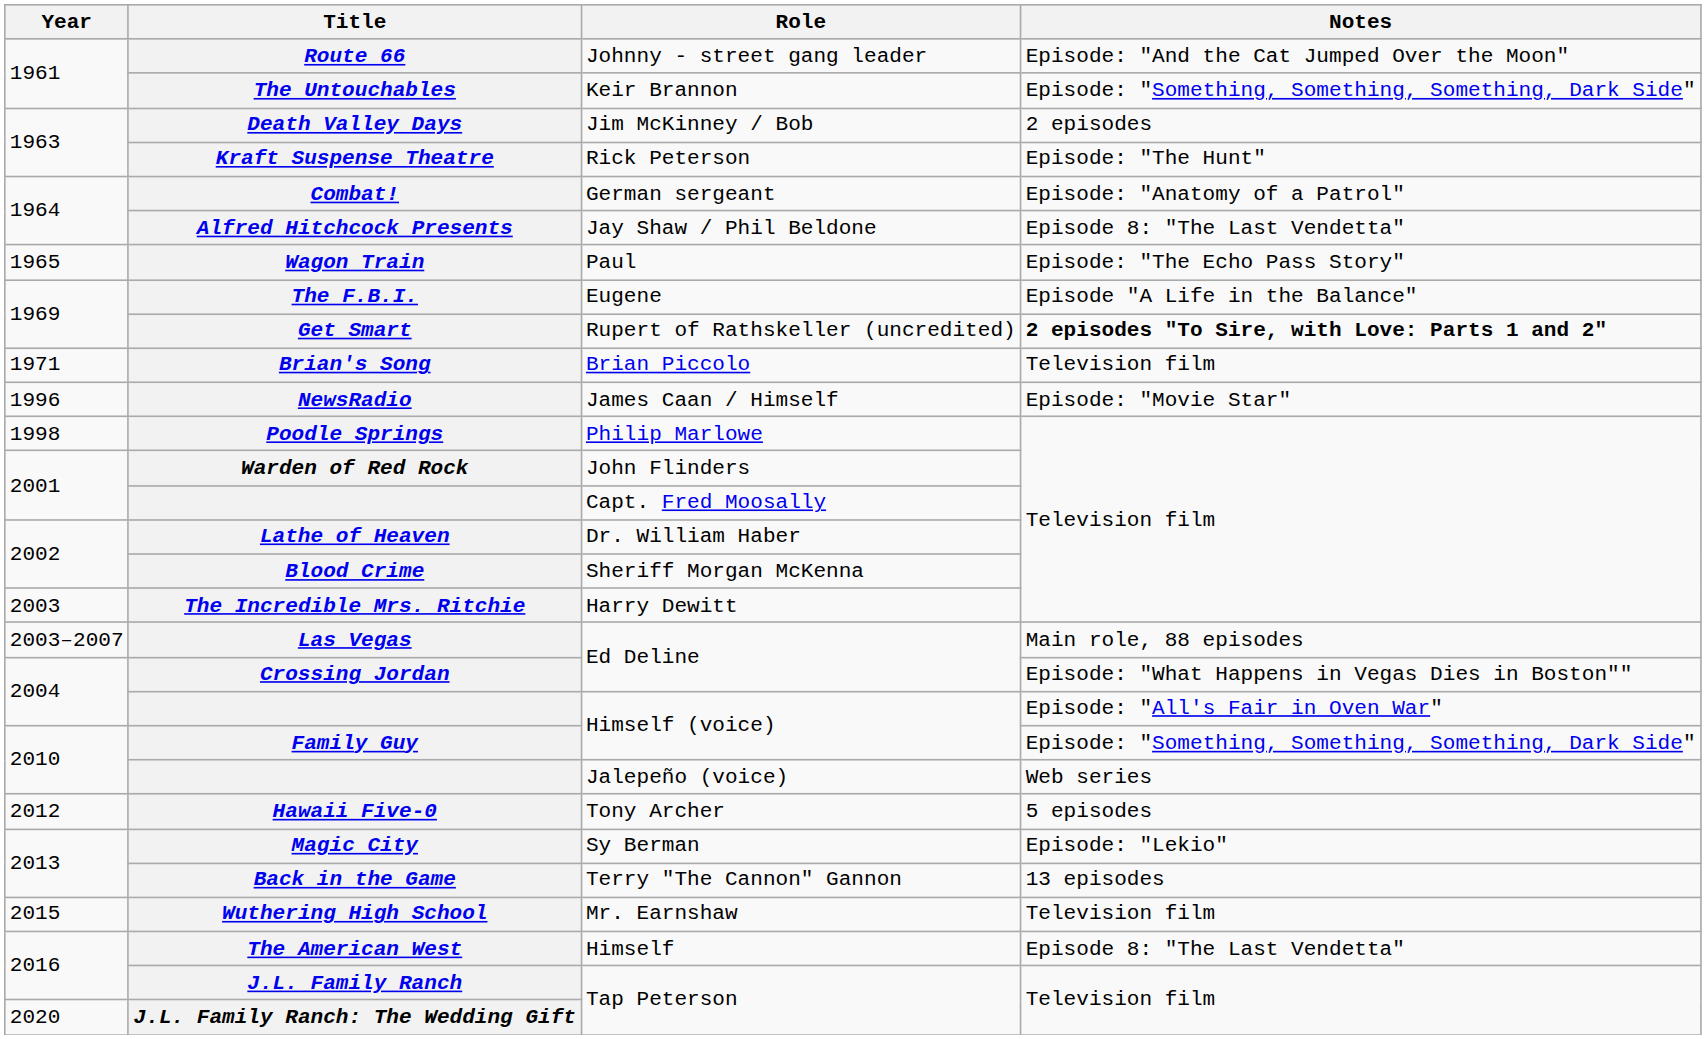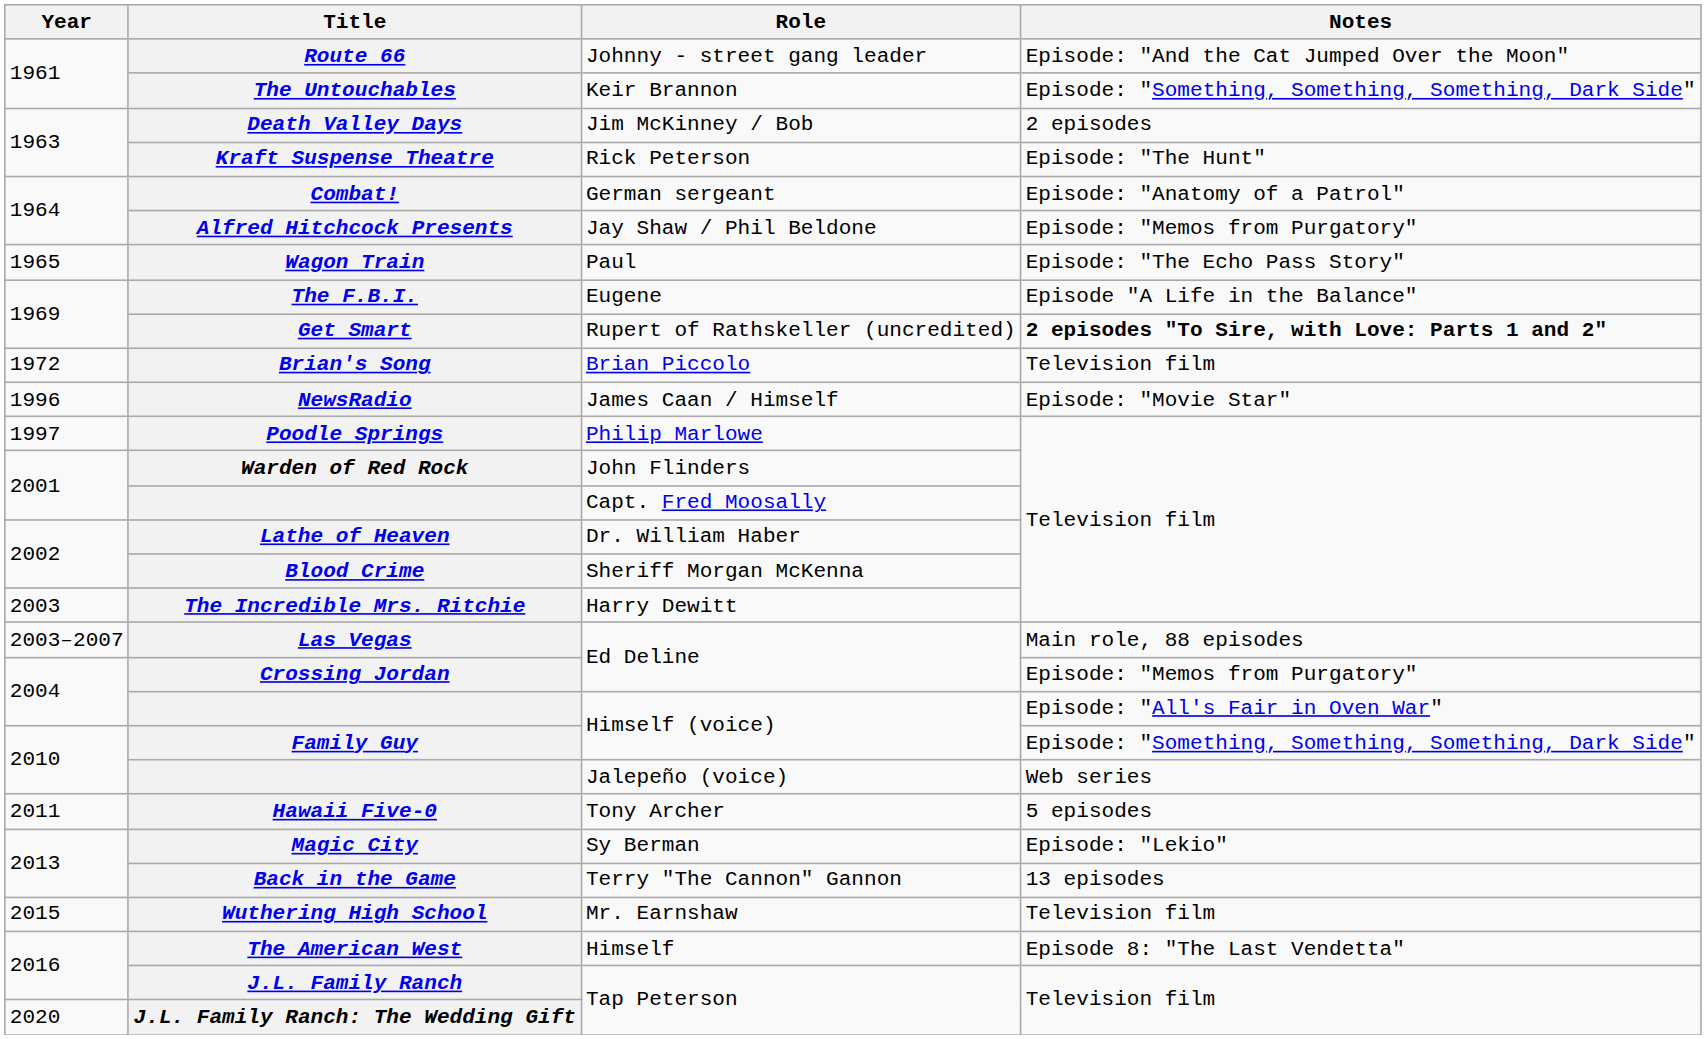Alfred Hitchcock Presents | Notes: Episode 8: "The Last Vendetta" -> Episode: "Memos from Purgatory"
Brian's Song | Year: 1971 -> 1972
Poodle Springs | Year: 1998 -> 1997
Crossing Jordan | Notes: Episode: "What Happens in Vegas Dies in Boston"" -> Episode: "Memos from Purgatory"
Hawaii Five-0 | Year: 2012 -> 2011
